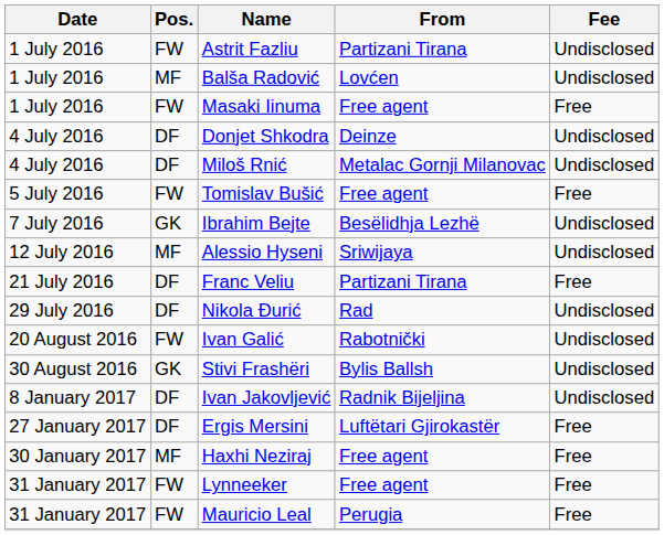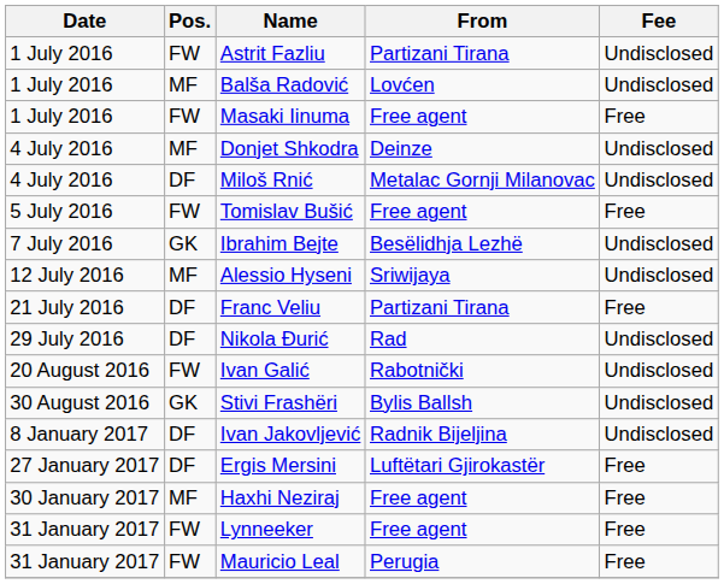Donjet Shkodra | Pos.: DF -> MF
